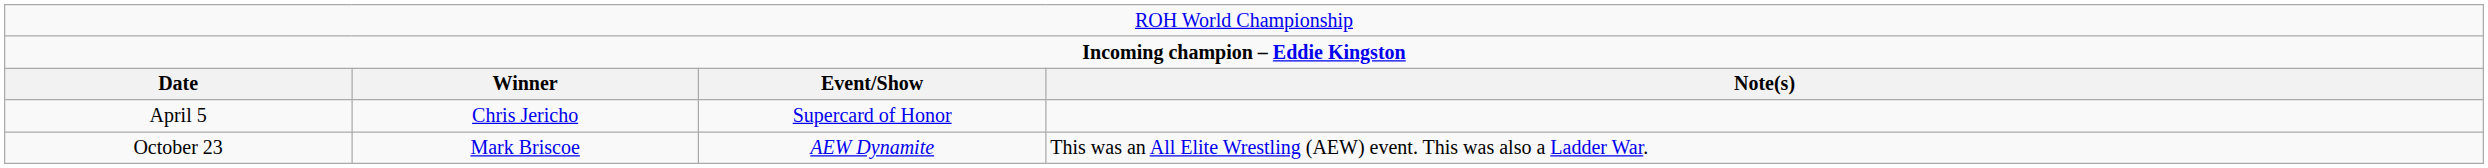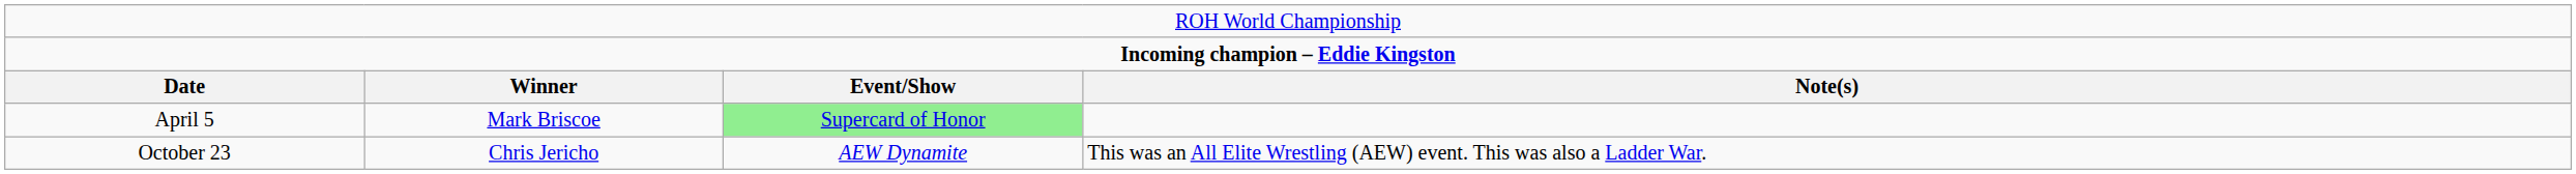April 5 | column 2: Chris Jericho -> Mark Briscoe
April 5 | column 3: no background -> lightgreen background
October 23 | column 2: Mark Briscoe -> Chris Jericho
